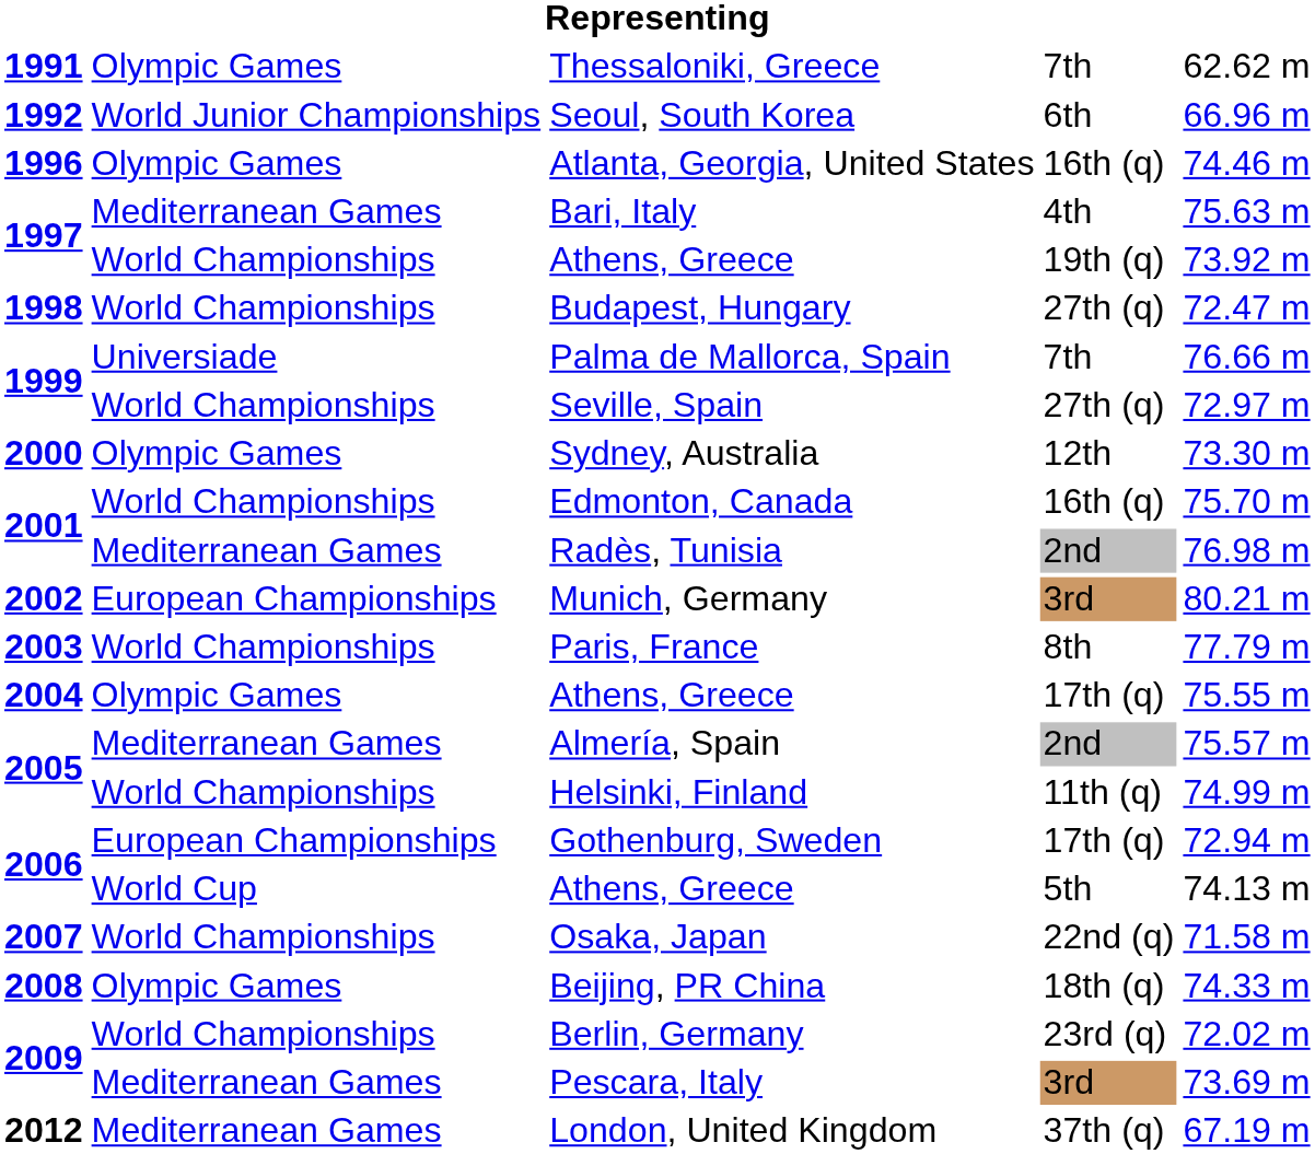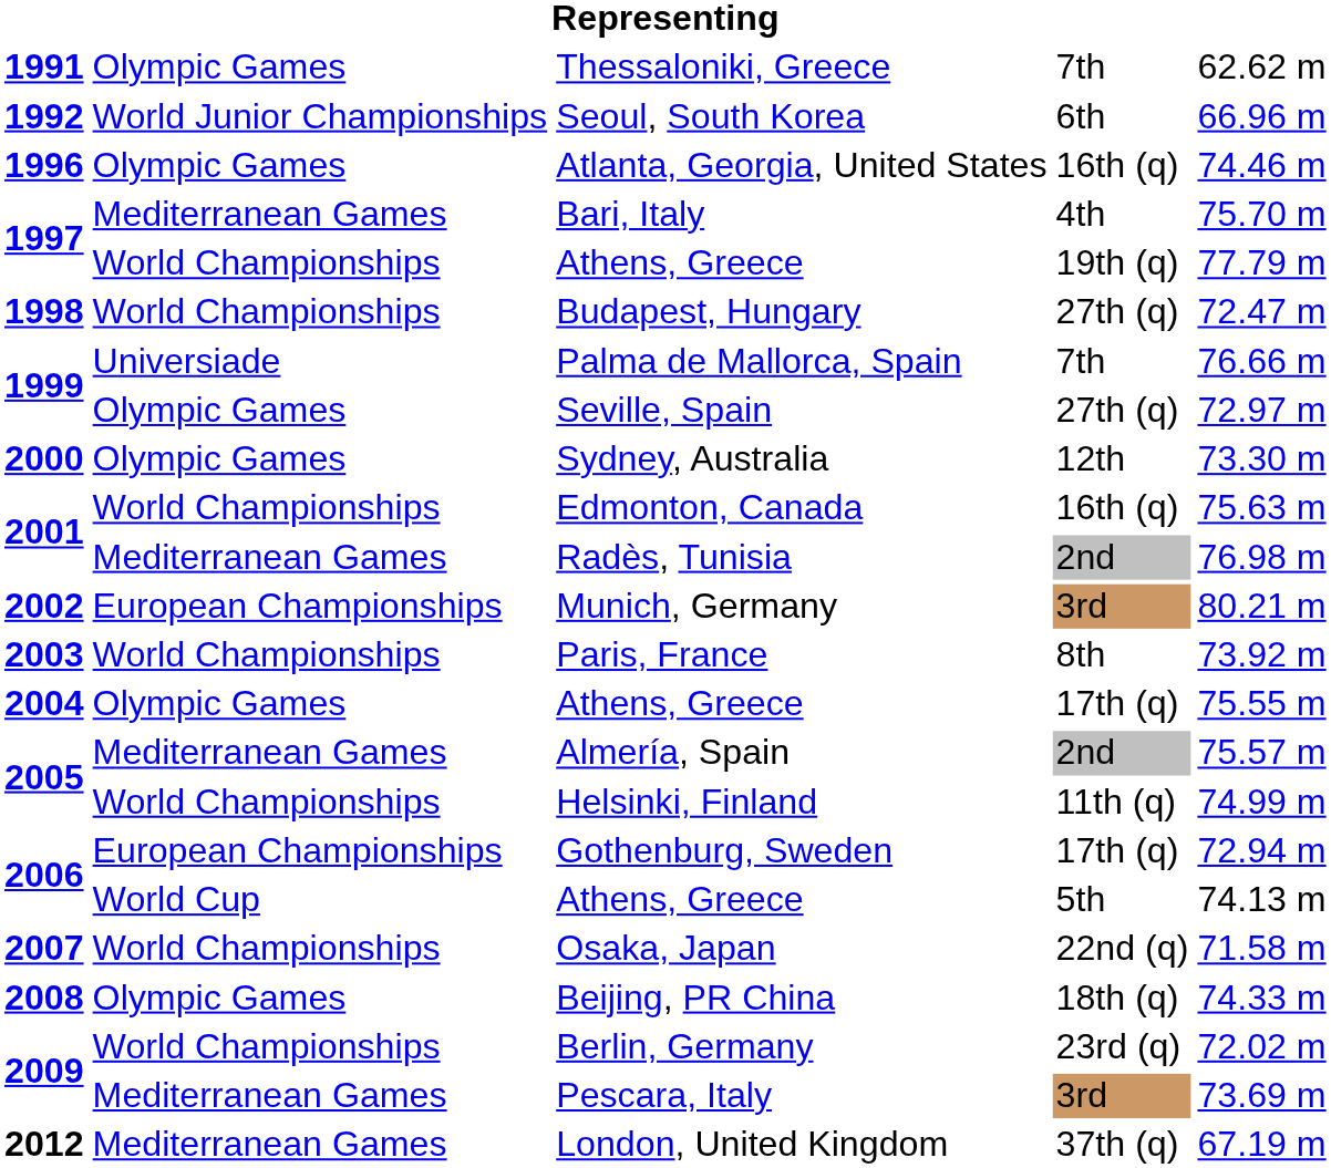Bari, Italy | column 5: 75.63 m -> 75.70 m
1997 / Athens, Greece | column 5: 73.92 m -> 77.79 m
Seville, Spain | column 2: World Championships -> Olympic Games
Edmonton, Canada | column 5: 75.70 m -> 75.63 m
Paris, France | column 5: 77.79 m -> 73.92 m
